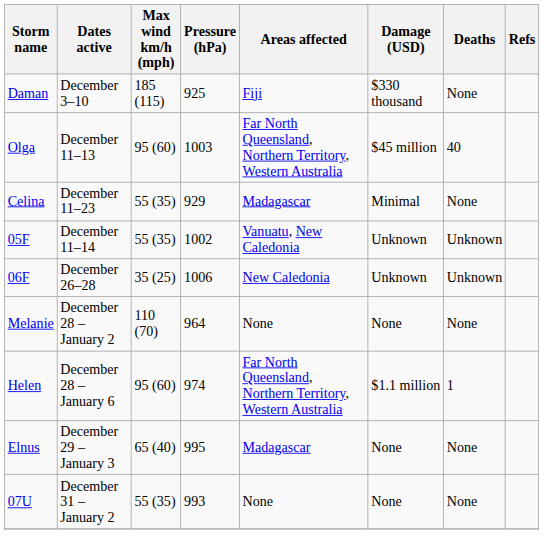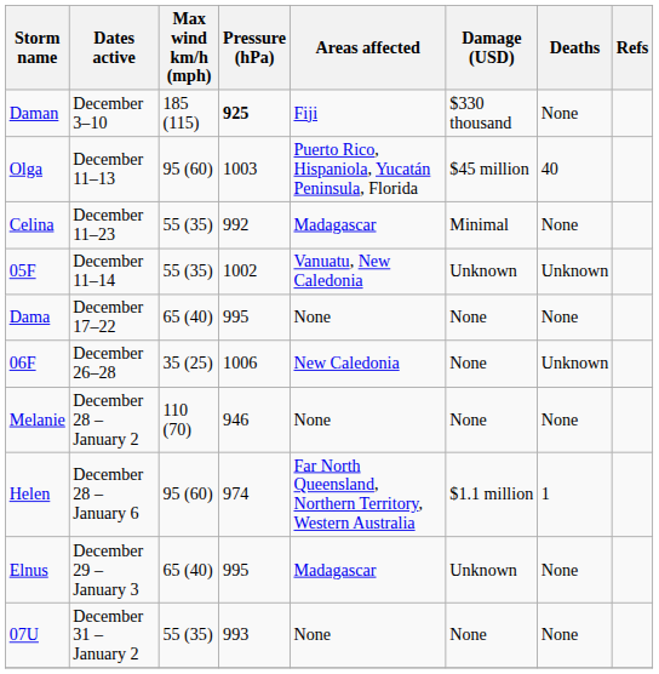Daman | Pressure (hPa): normal -> bold
Olga | Areas affected: Far North Queensland, Northern Territory, Western Australia -> Puerto Rico, Hispaniola, Yucatán Peninsula, Florida
Celina | Pressure (hPa): 929 -> 992
+ row: Dama | December 17–22 | 65 (40) | 995 | None | None | None
06F | Damage (USD): Unknown -> None
Melanie | Pressure (hPa): 964 -> 946
Elnus | Damage (USD): None -> Unknown
